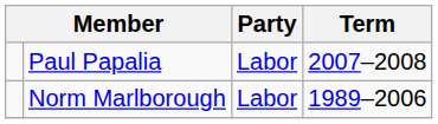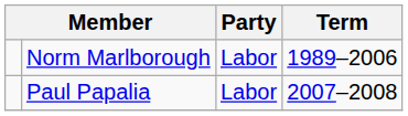rows swapped: Norm Marlborough <-> Paul Papalia
